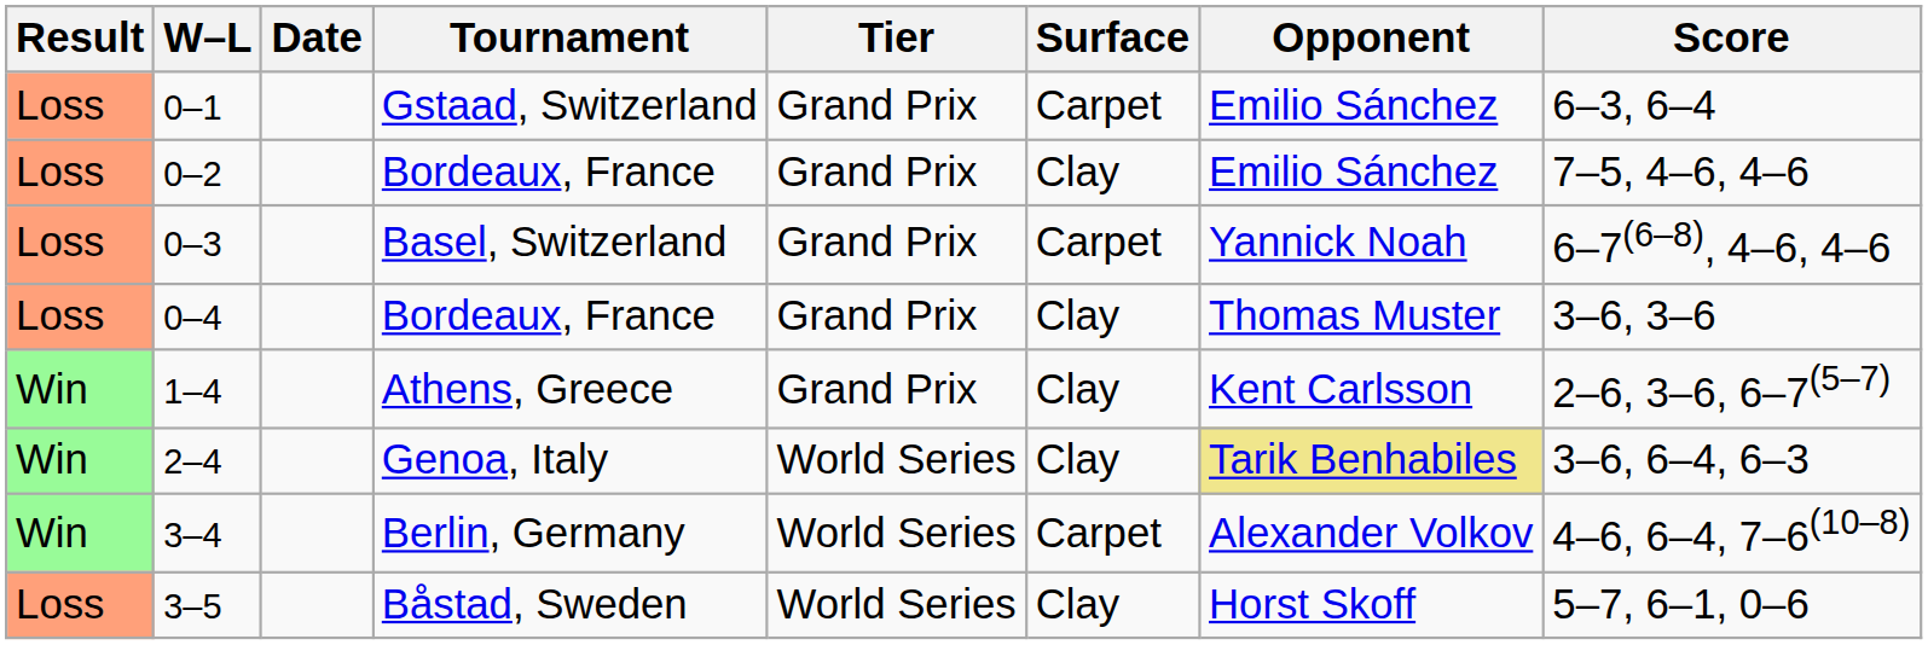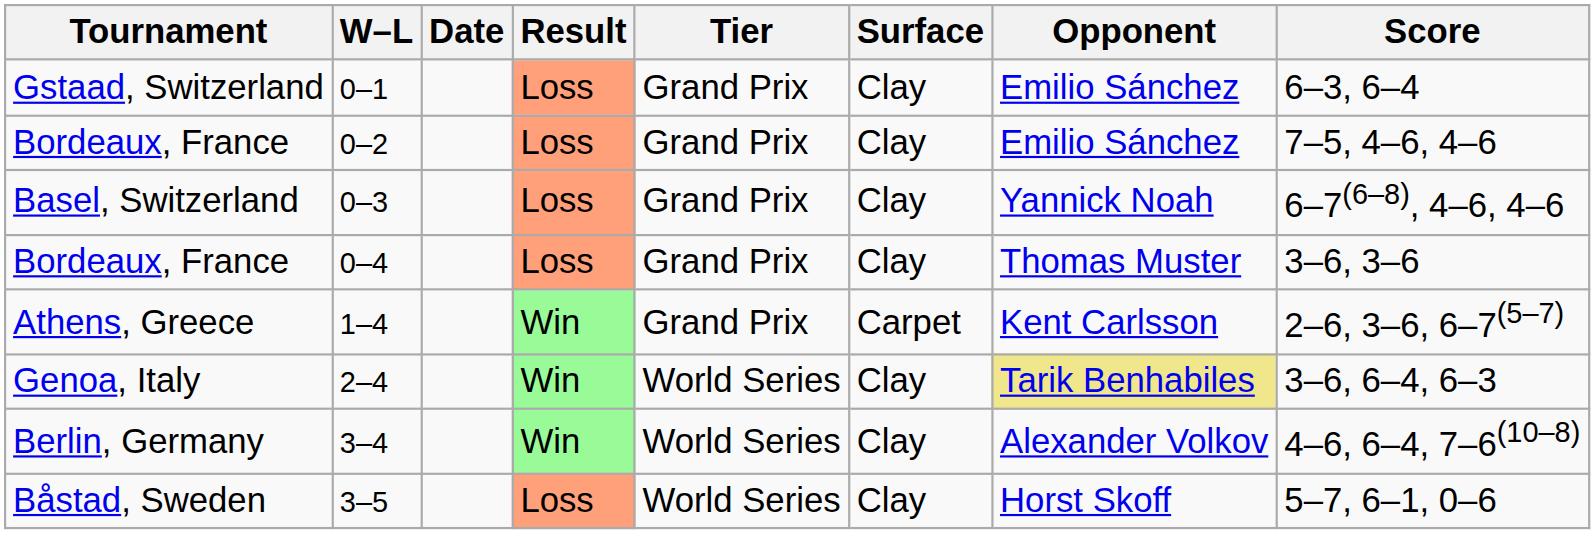columns swapped: Result <-> Tournament
0–1 | Surface: Carpet -> Clay
0–3 | Surface: Carpet -> Clay
1–4 | Surface: Clay -> Carpet
3–4 | Surface: Carpet -> Clay
